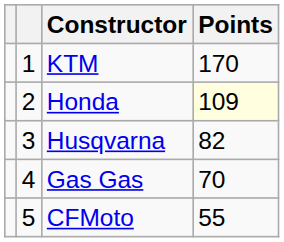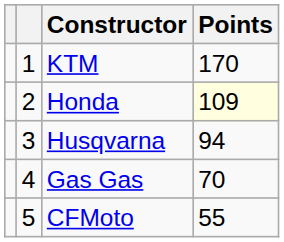Husqvarna | Points: 82 -> 94
